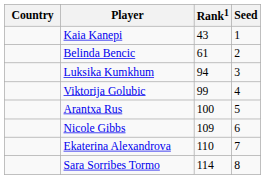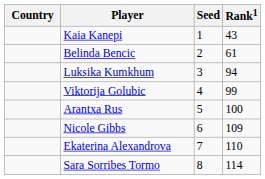columns swapped: Rank1 <-> Seed
